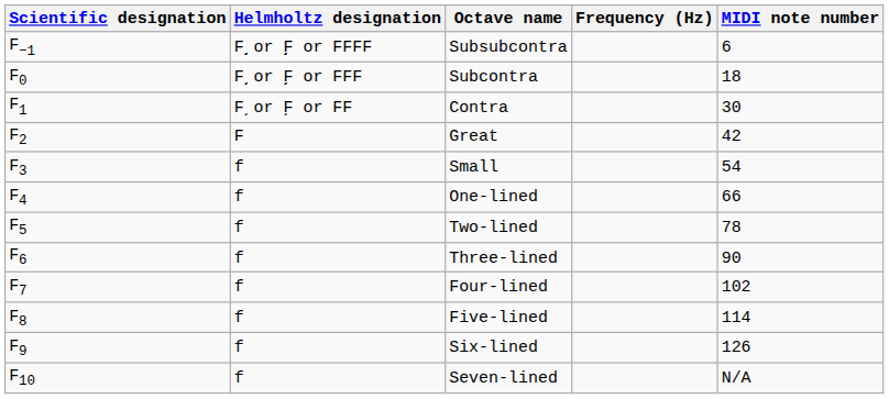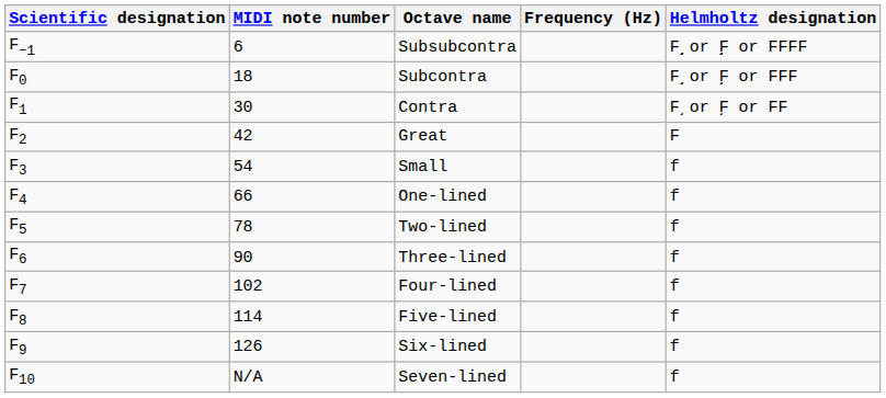columns swapped: Helmholtz designation <-> MIDI note number
